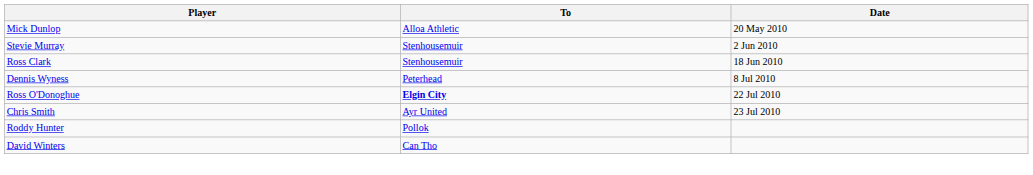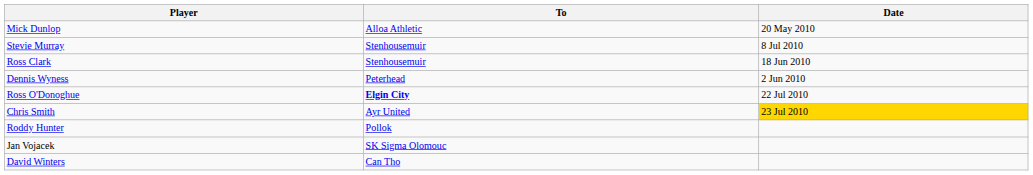Stevie Murray | Date: 2 Jun 2010 -> 8 Jul 2010
Dennis Wyness | Date: 8 Jul 2010 -> 2 Jun 2010
Chris Smith | Date: no background -> gold background
+ row: Jan Vojacek | SK Sigma Olomouc
